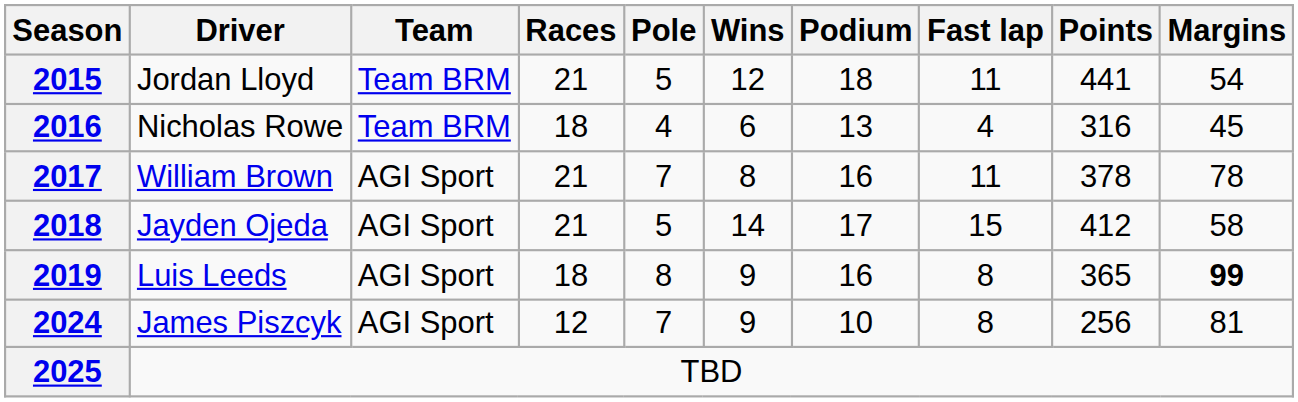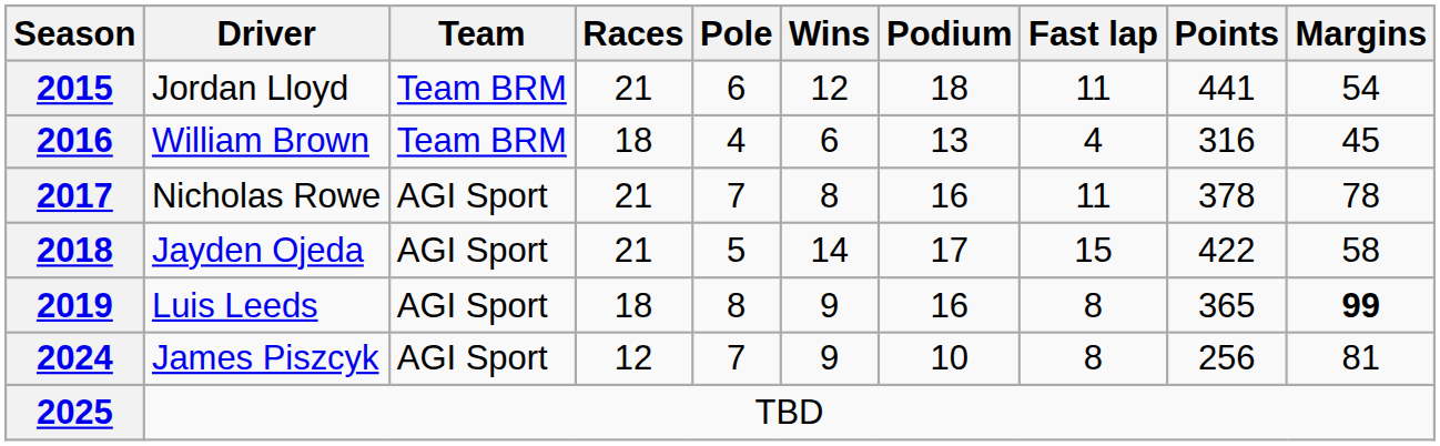2015 | Pole: 5 -> 6
2016 | Driver: Nicholas Rowe -> William Brown
2017 | Driver: William Brown -> Nicholas Rowe
2018 | Points: 412 -> 422
